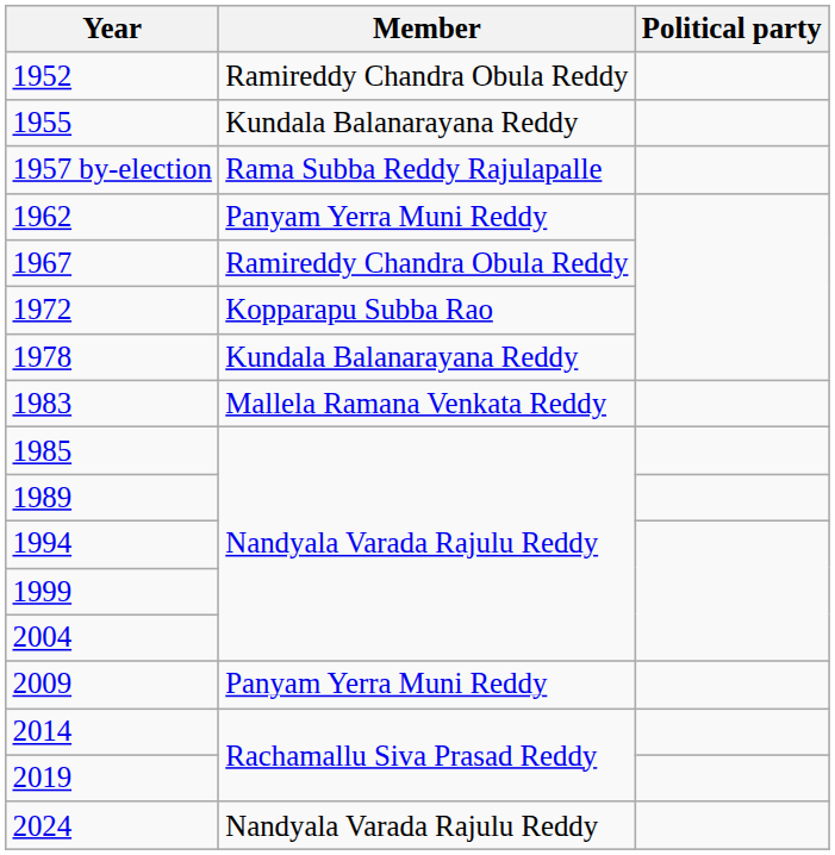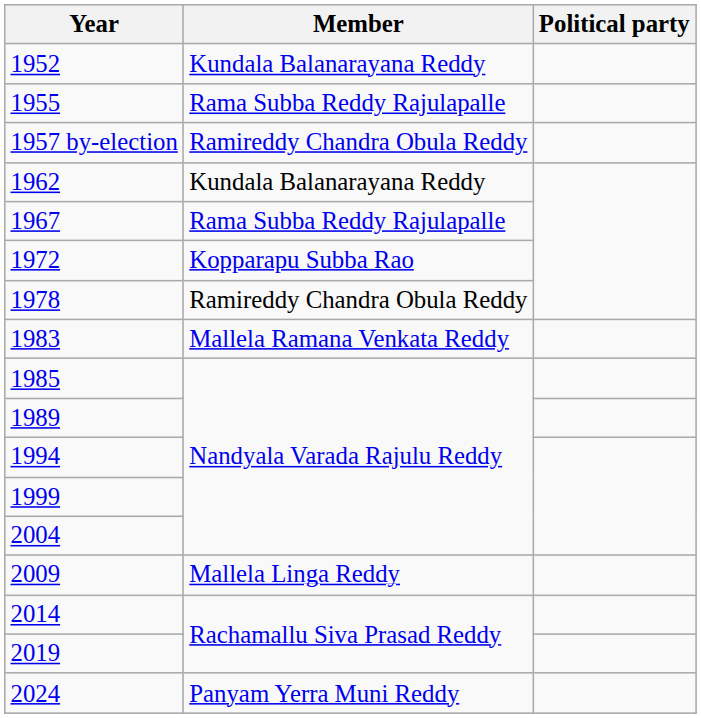1952 | Member: Ramireddy Chandra Obula Reddy -> Kundala Balanarayana Reddy
1955 | Member: Kundala Balanarayana Reddy -> Rama Subba Reddy Rajulapalle
1957 by-election | Member: Rama Subba Reddy Rajulapalle -> Ramireddy Chandra Obula Reddy
1962 | Member: Panyam Yerra Muni Reddy -> Kundala Balanarayana Reddy
1967 | Member: Ramireddy Chandra Obula Reddy -> Rama Subba Reddy Rajulapalle
1978 | Member: Kundala Balanarayana Reddy -> Ramireddy Chandra Obula Reddy
2009 | Member: Panyam Yerra Muni Reddy -> Mallela Linga Reddy
2024 | Member: Nandyala Varada Rajulu Reddy -> Panyam Yerra Muni Reddy
